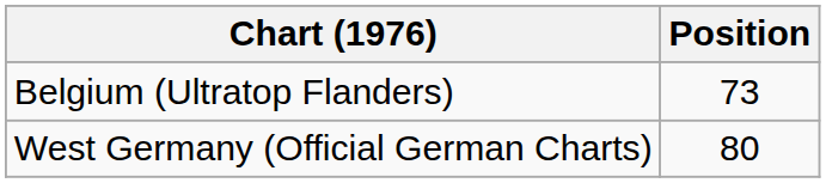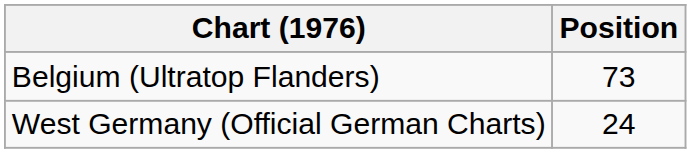West Germany (Official German Charts) | Position: 80 -> 24
